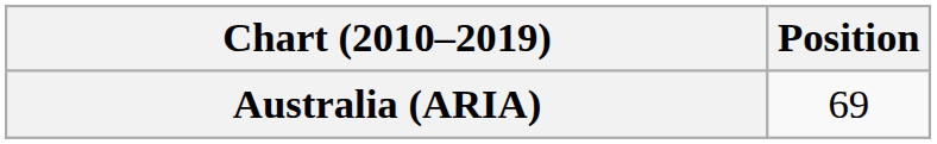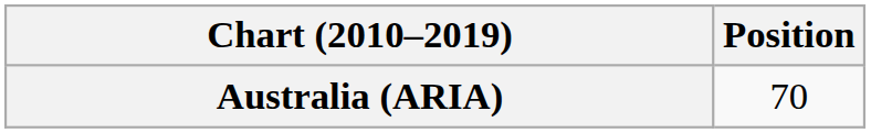Australia (ARIA) | Position: 69 -> 70
